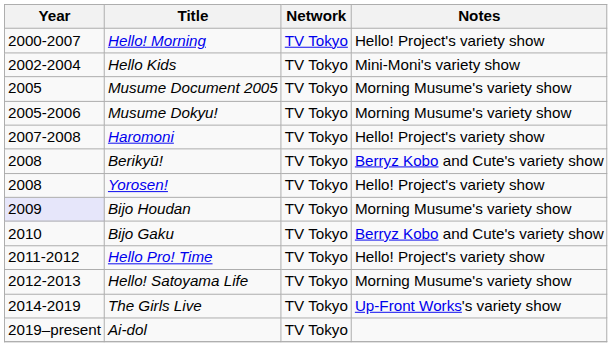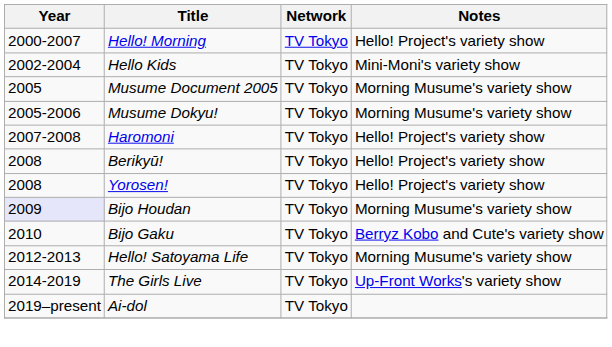Berikyū! | Notes: Berryz Kobo and Cute's variety show -> Hello! Project's variety show
- row: 2011-2012 | Hello Pro! Time | TV Tokyo | Hello! Project's variety show
